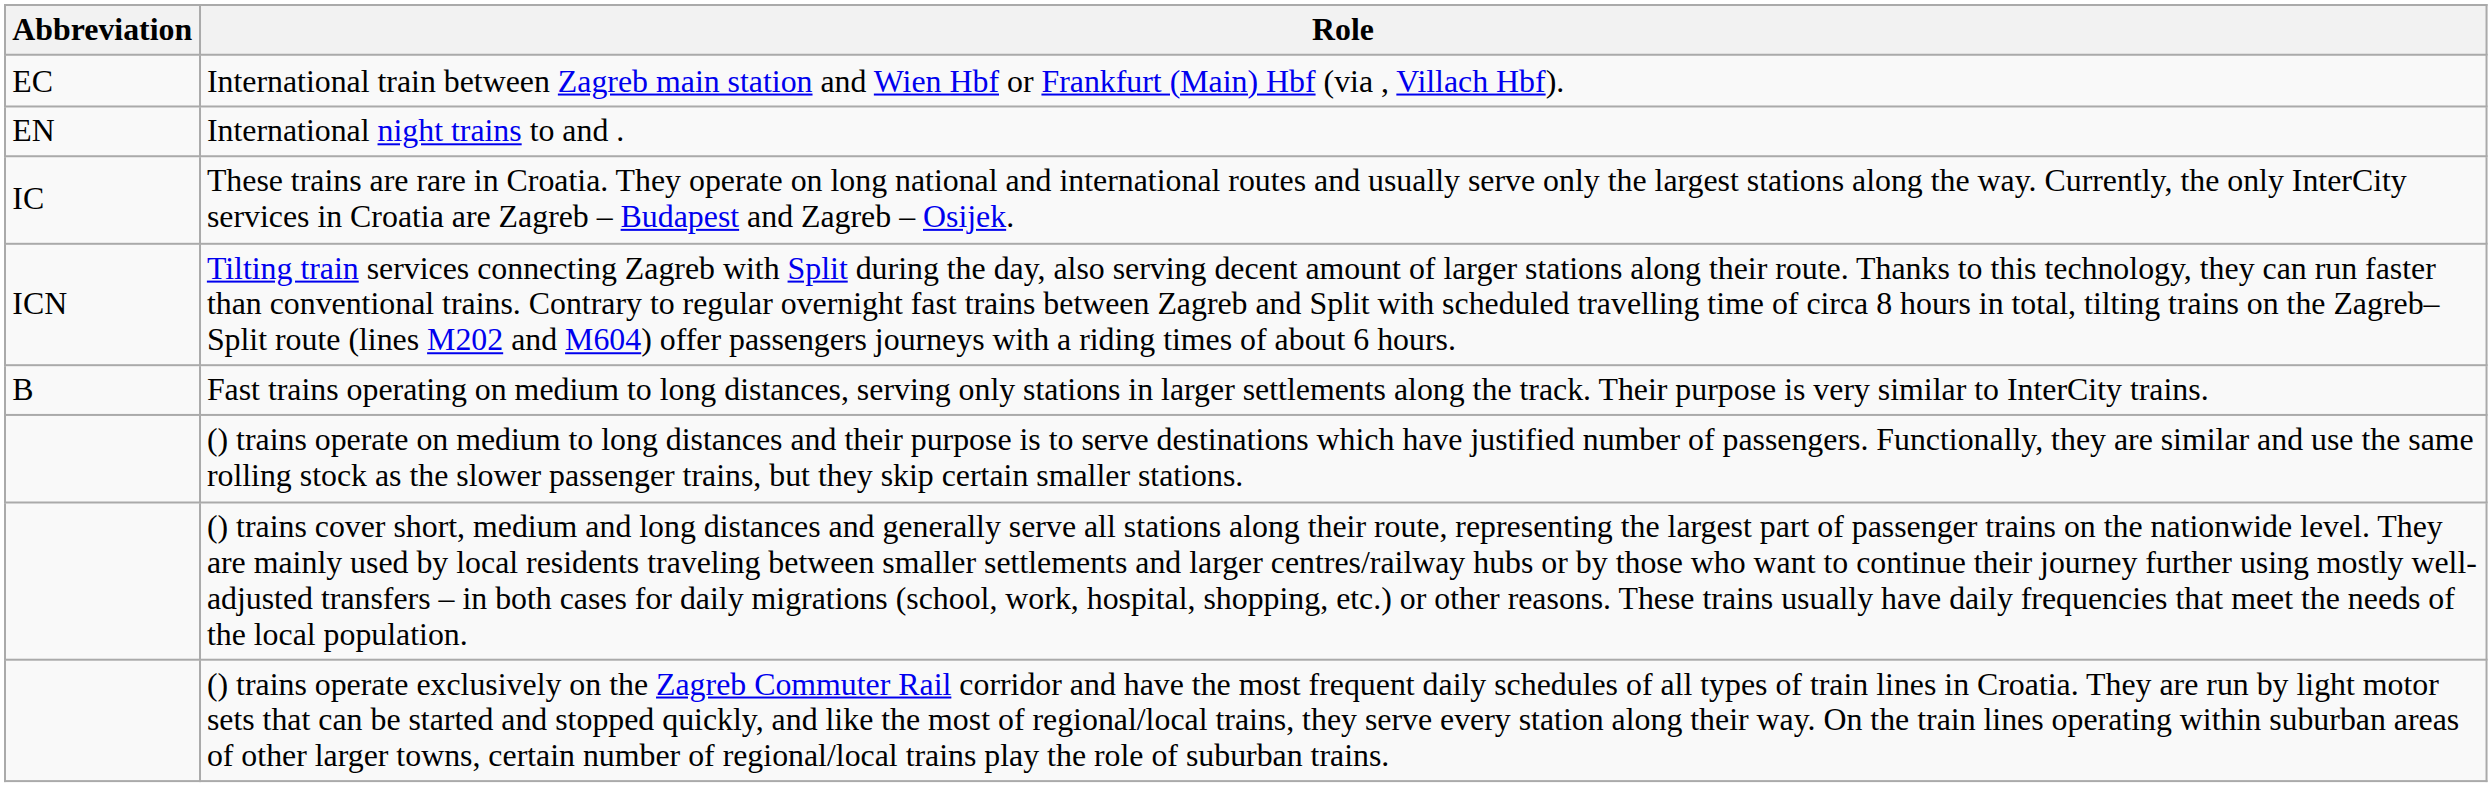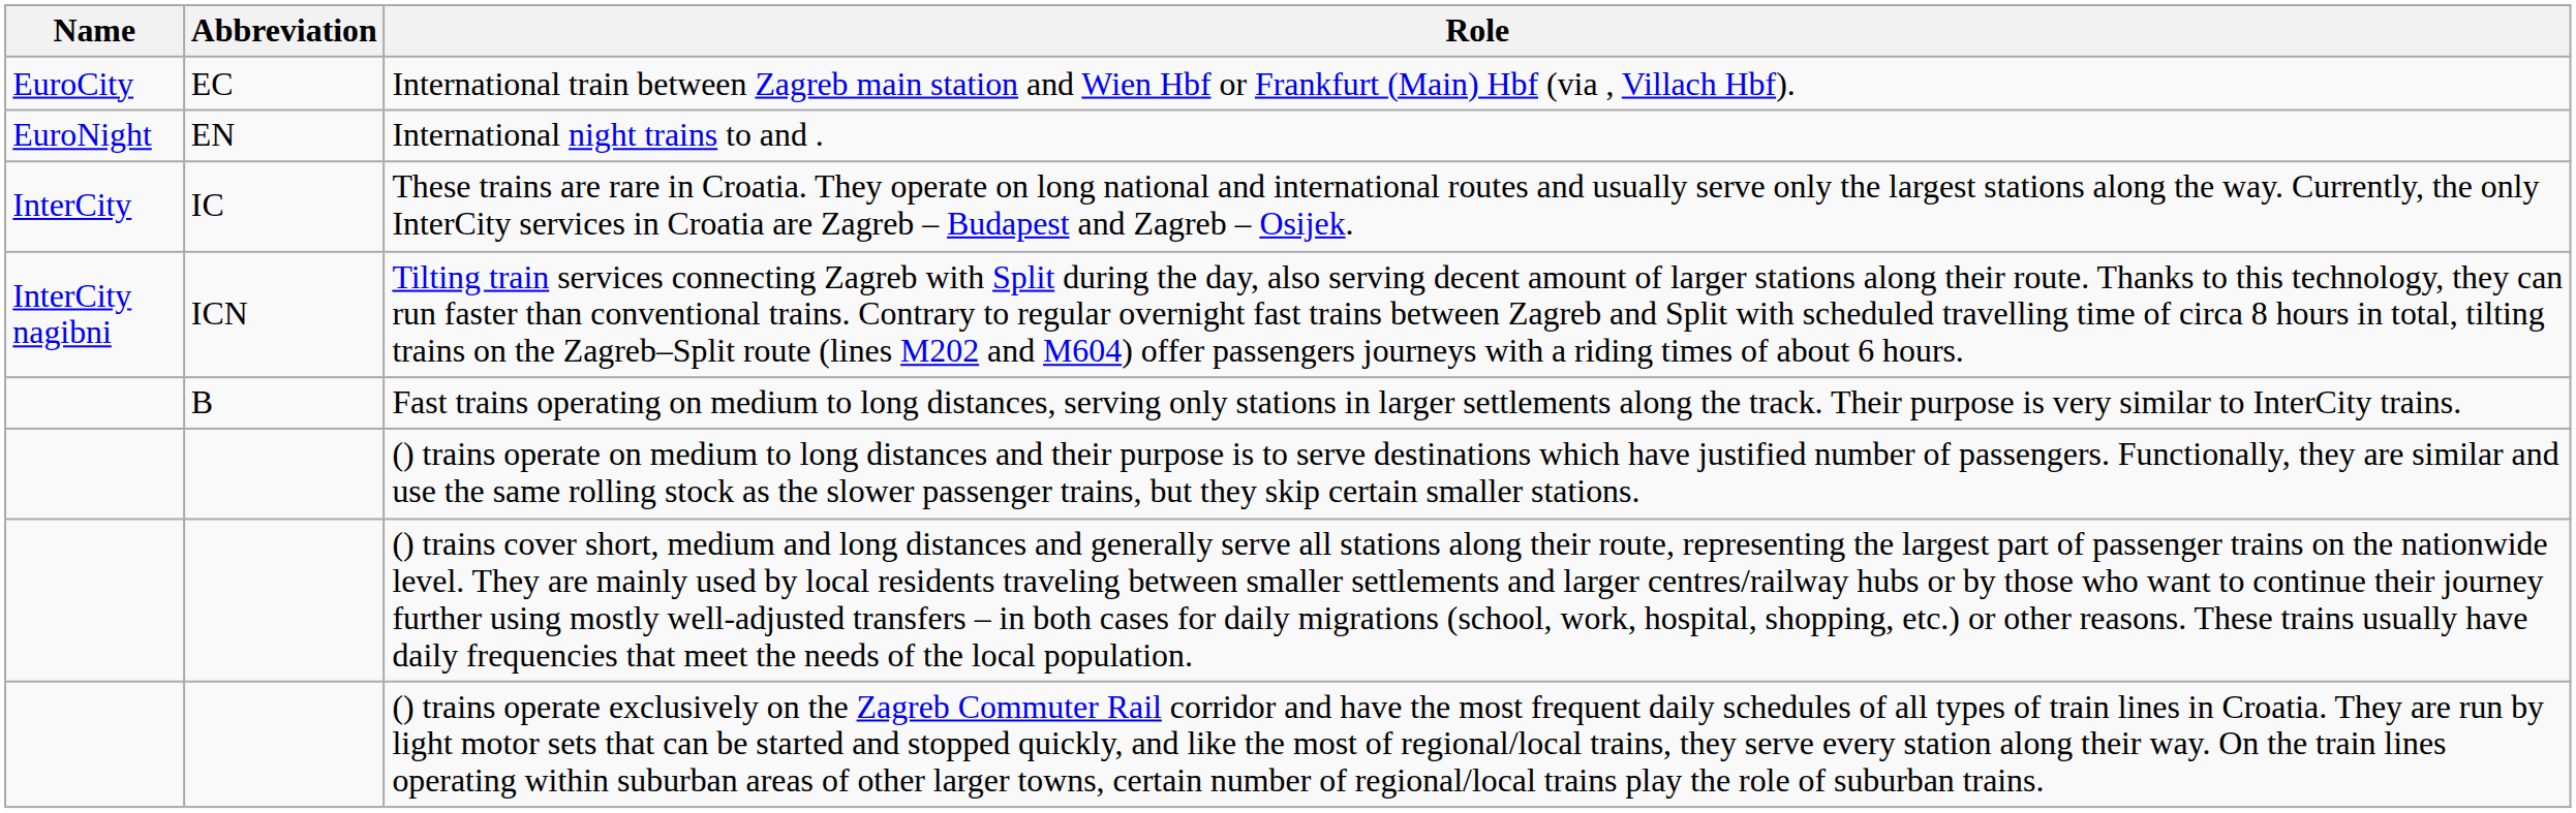+ column: Name | EuroCity | EuroNight | InterCity | InterCity nagibni
